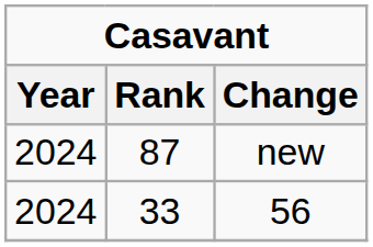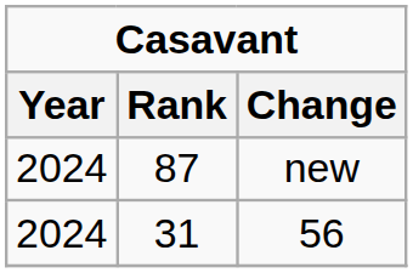56 | Rank: 33 -> 31
